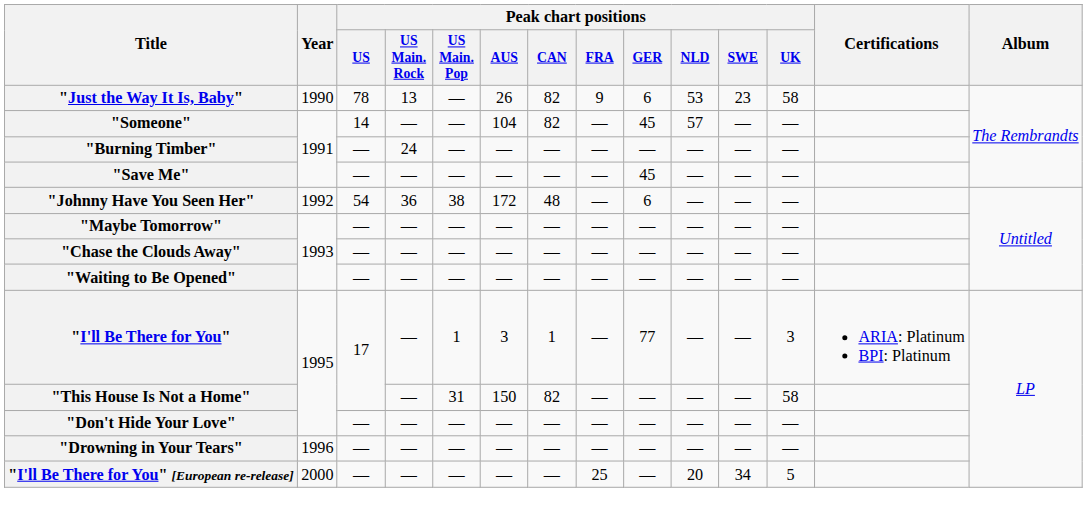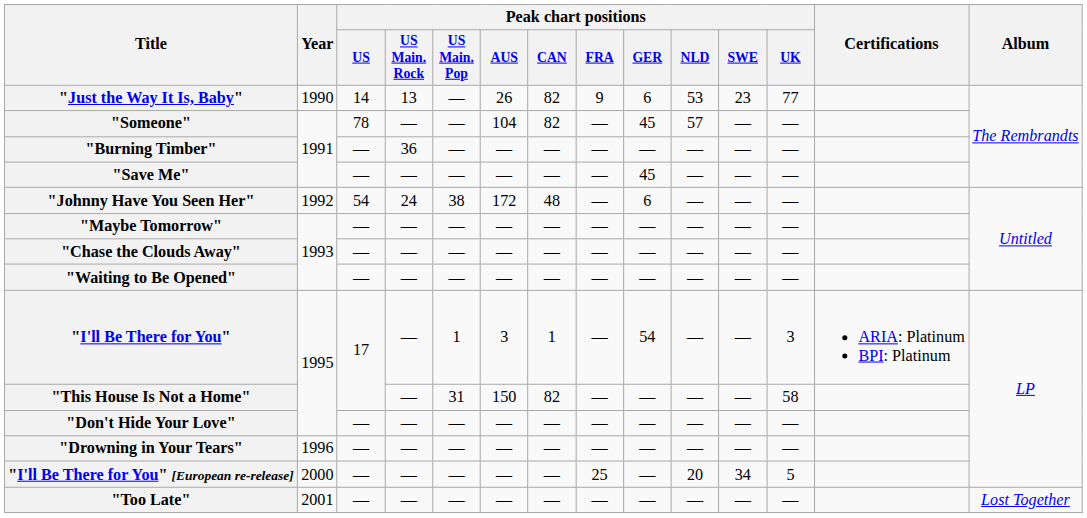"Just the Way It Is, Baby" | Peak chart positions / US: 78 -> 14
"Just the Way It Is, Baby" | Peak chart positions / UK: 58 -> 77
"Someone" | Peak chart positions / US: 14 -> 78
"Burning Timber" | Peak chart positions / US Main. Rock: 24 -> 36
"Johnny Have You Seen Her" | Peak chart positions / US Main. Rock: 36 -> 24
"I'll Be There for You" | Peak chart positions / GER: 77 -> 54
+ row: "Too Late" | 2001 | — | — | — | — | — | — | — | — | — | — | Lost Together
